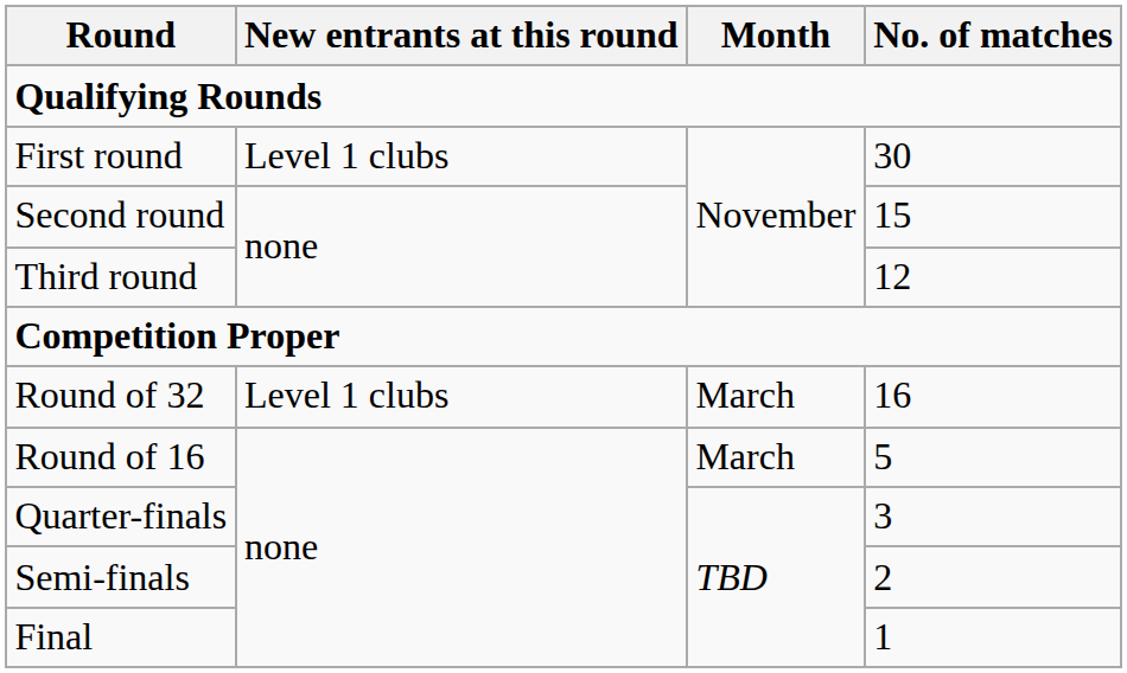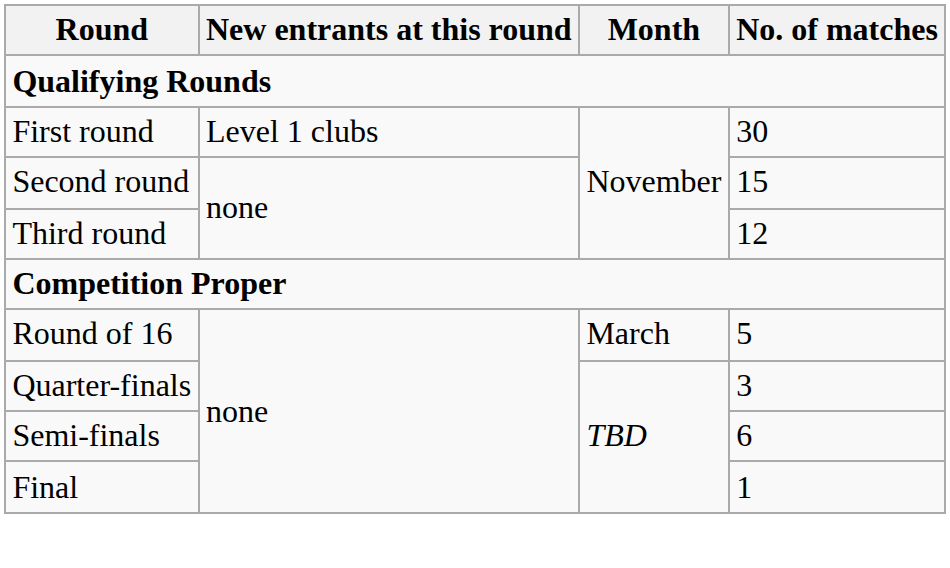- row: Round of 32 | Level 1 clubs | March | 16
Semi-finals | No. of matches: 2 -> 6
